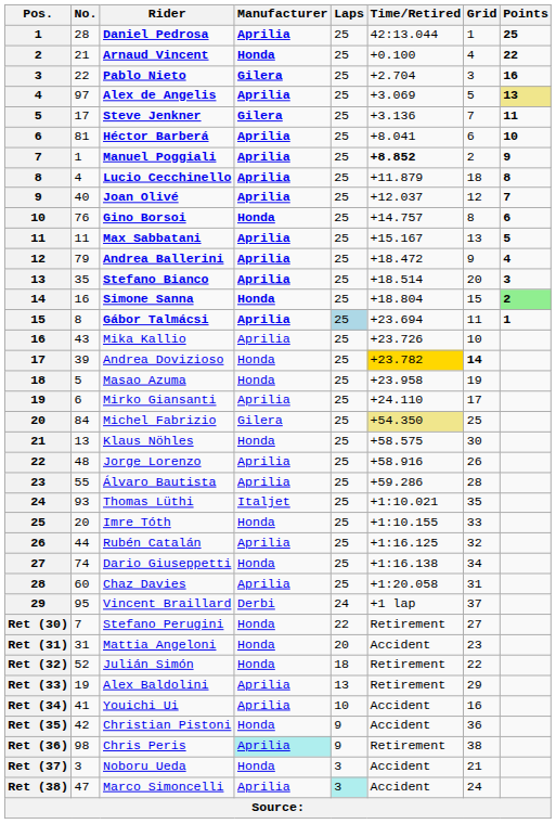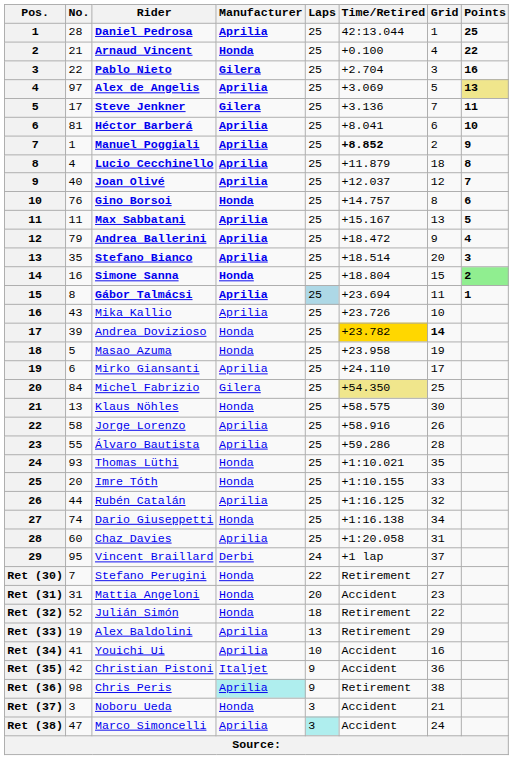Jorge Lorenzo | No.: 48 -> 58
Thomas Lüthi | Manufacturer: Italjet -> Honda
Christian Pistoni | Manufacturer: Honda -> Italjet
